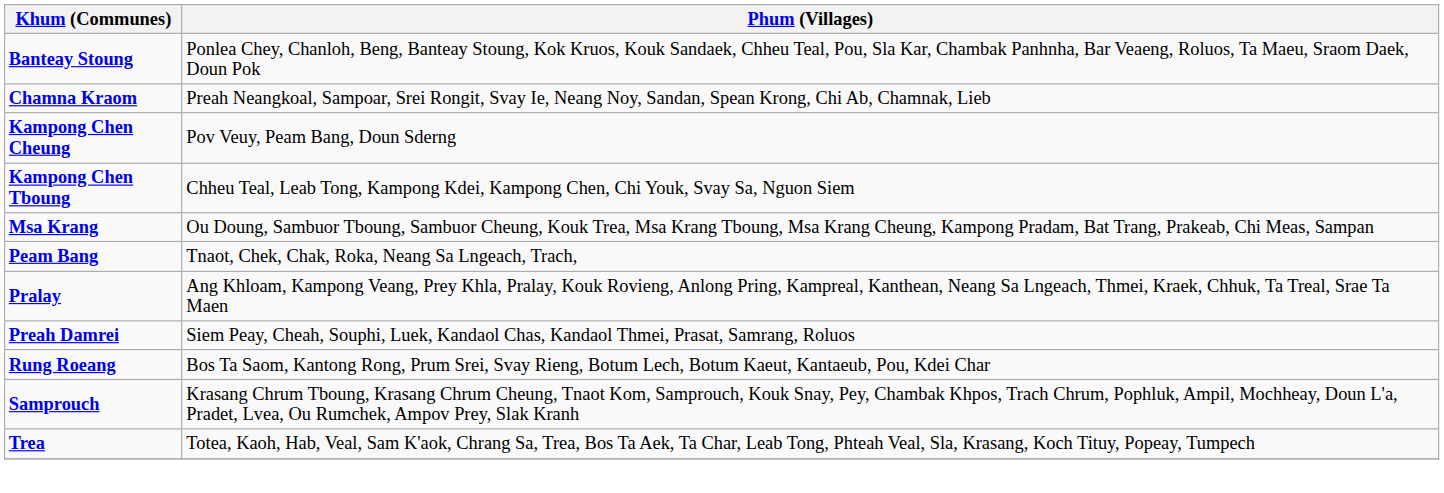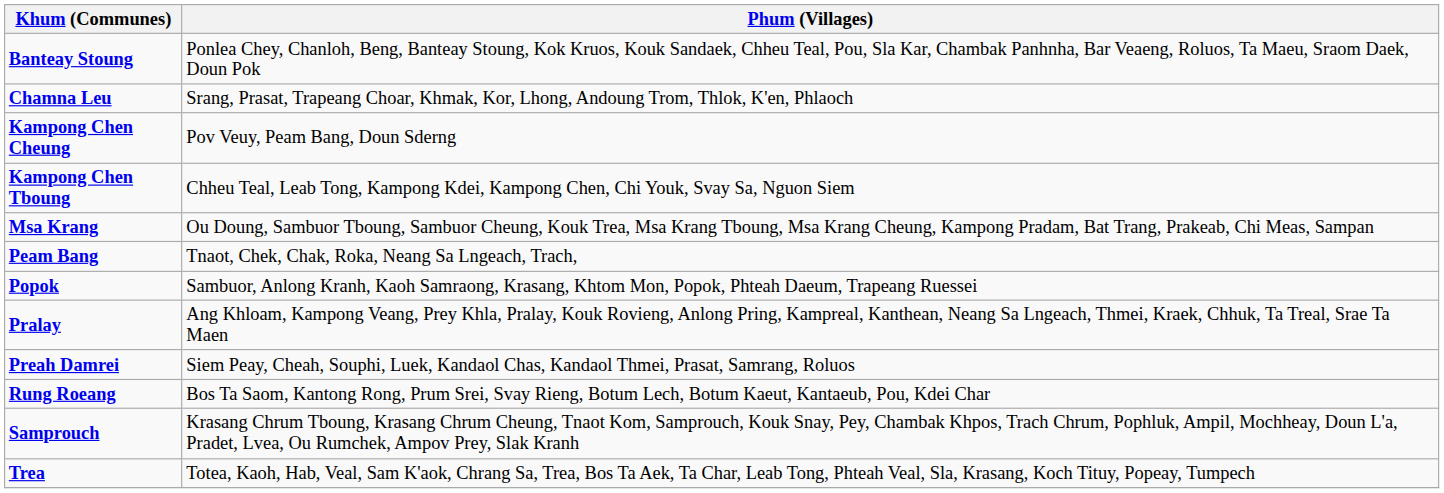- row: Chamna Kraom | Preah Neangkoal, Sampoar, Srei Rongit, Svay Ie, Neang Noy, Sandan, Spean Krong, Chi Ab, Chamnak, Lieb
+ row: Chamna Leu | Srang, Prasat, Trapeang Choar, Khmak, Kor, Lhong, Andoung Trom, Thlok, K'en, Phlaoch
+ row: Popok | Sambuor, Anlong Kranh, Kaoh Samraong, Krasang, Khtom Mon, Popok, Phteah Daeum, Trapeang Ruessei
